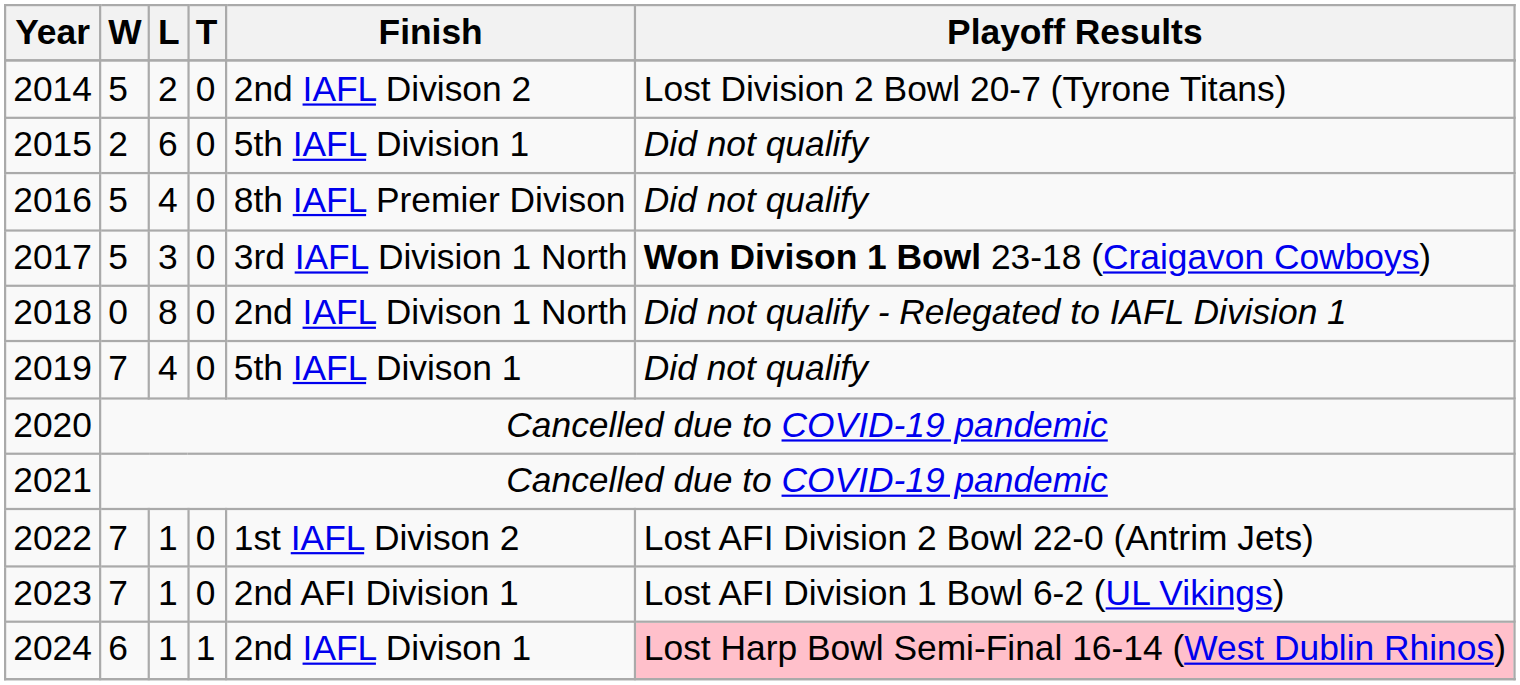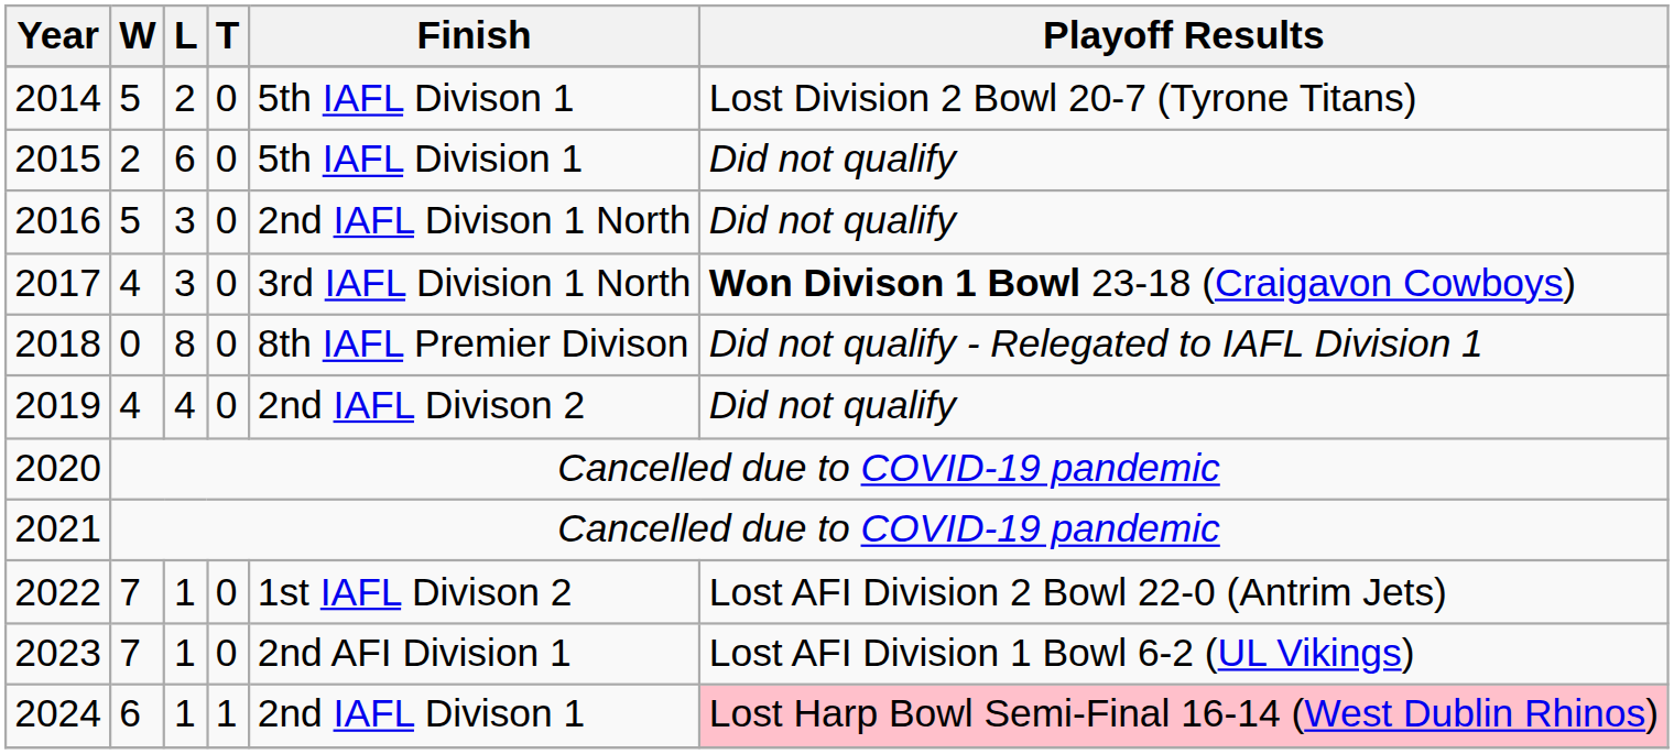2014 | Finish: 2nd IAFL Divison 2 -> 5th IAFL Divison 1
2016 | L: 4 -> 3
2016 | Finish: 8th IAFL Premier Divison -> 2nd IAFL Divison 1 North
2017 | W: 5 -> 4
2018 | Finish: 2nd IAFL Divison 1 North -> 8th IAFL Premier Divison
2019 | W: 7 -> 4
2019 | Finish: 5th IAFL Divison 1 -> 2nd IAFL Divison 2
